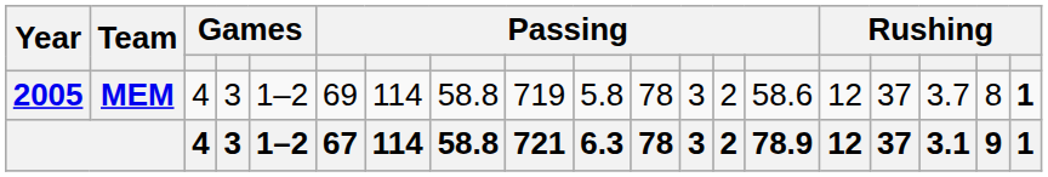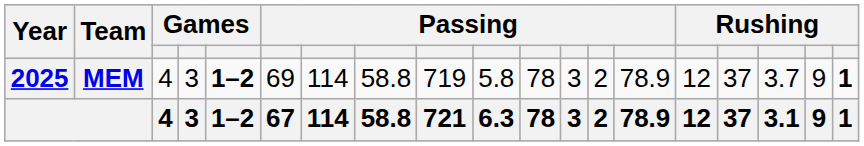MEM | Year: 2005 -> 2025
MEM | column 5: normal -> bold
MEM | column 14: 58.6 -> 78.9
MEM | column 18: 8 -> 9
